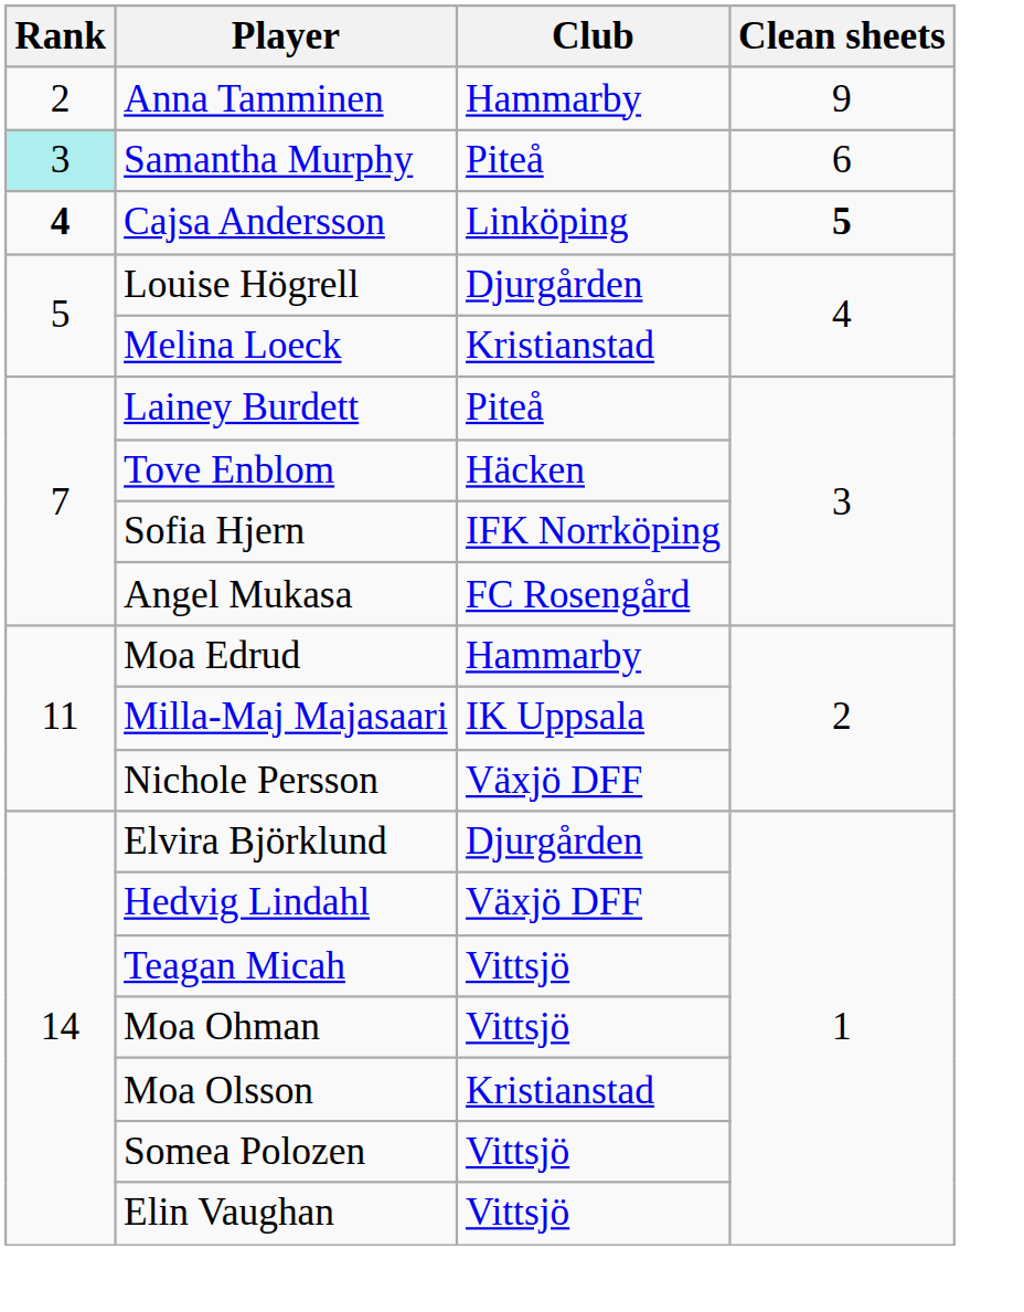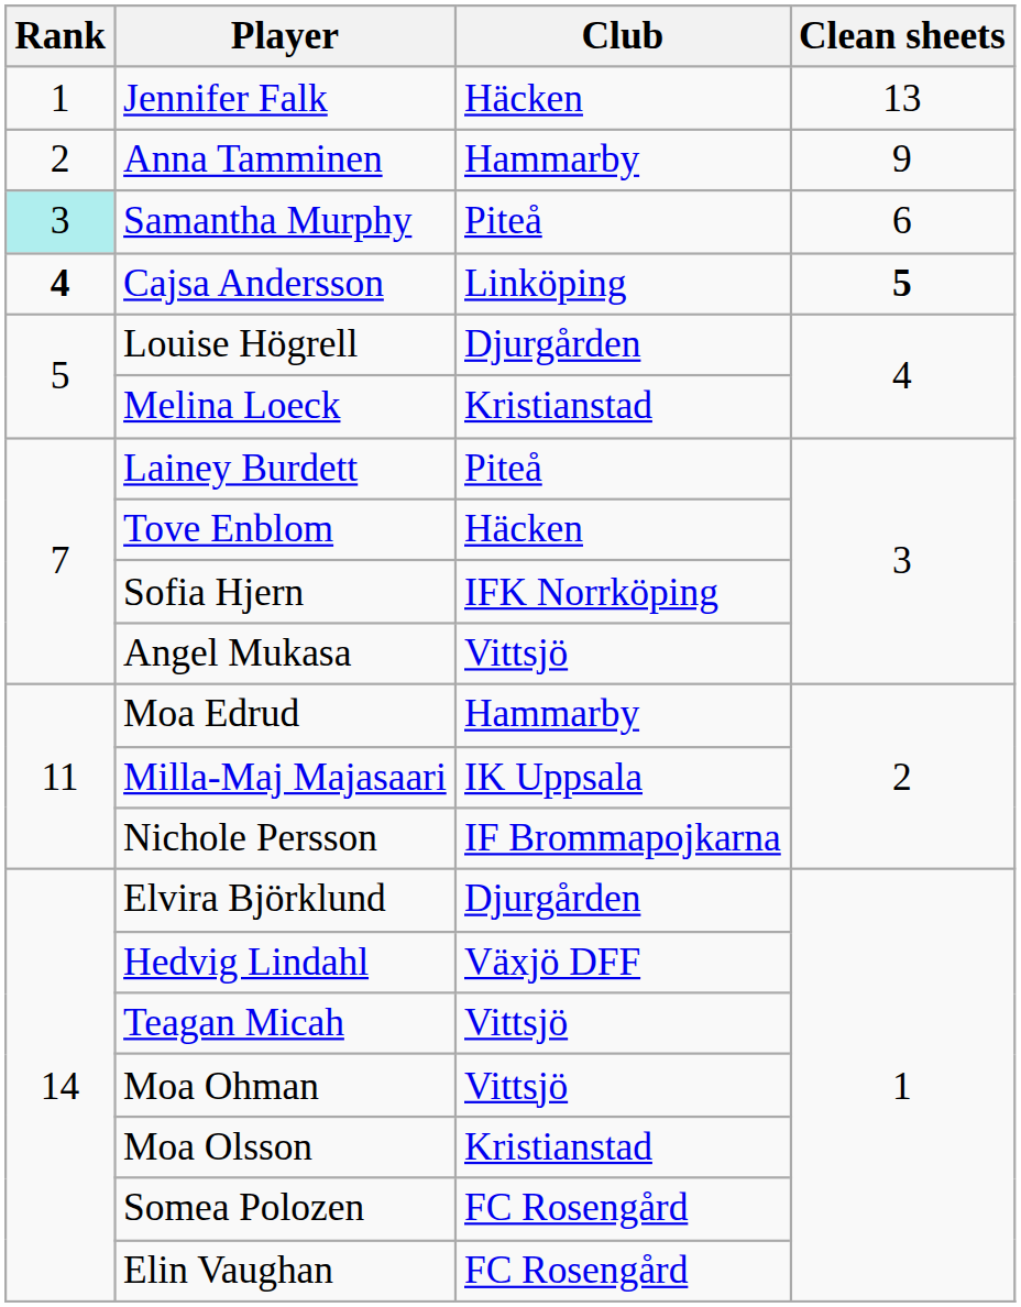+ row: 1 | Jennifer Falk | Häcken | 13
Angel Mukasa | Club: FC Rosengård -> Vittsjö
Nichole Persson | Club: Växjö DFF -> IF Brommapojkarna
Somea Polozen | Club: Vittsjö -> FC Rosengård
Elin Vaughan | Club: Vittsjö -> FC Rosengård
